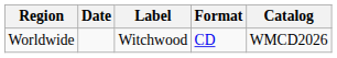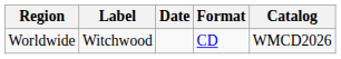columns swapped: Date <-> Label
